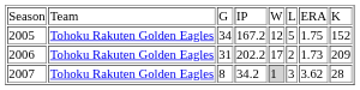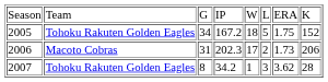2005 | column 5: 12 -> 18
2006 | column 2: Tohoku Rakuten Golden Eagles -> Macoto Cobras
2006 | column 4: 202.2 -> 202.3
2006 | column 8: 209 -> 206
2007 | column 5: lightgrey background -> no background
